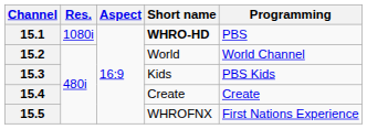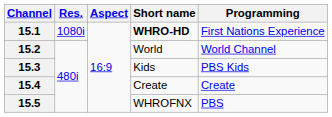15.1 | Programming: PBS -> First Nations Experience
15.5 | Programming: First Nations Experience -> PBS
